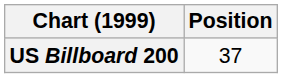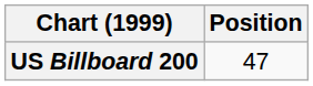US Billboard 200 | Position: 37 -> 47
